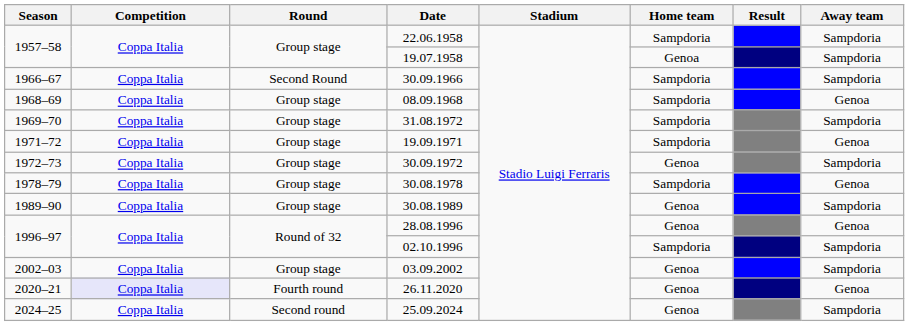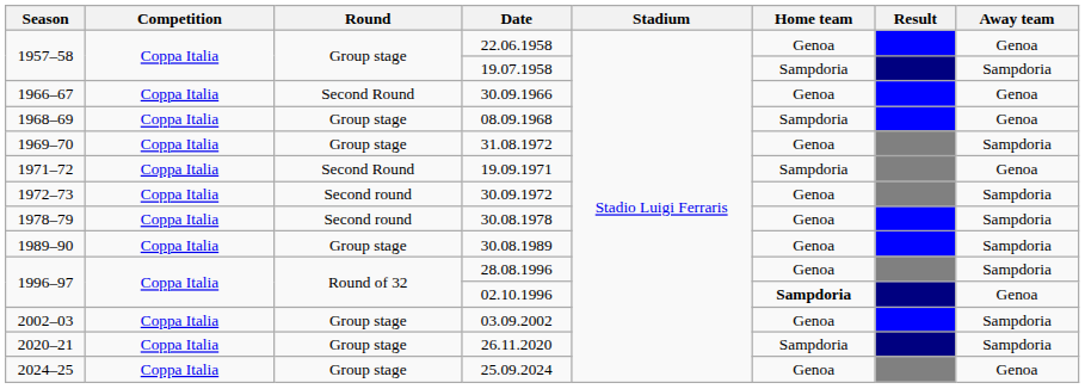22.06.1958 | Home team: Sampdoria -> Genoa
22.06.1958 | Away team: Sampdoria -> Genoa
19.07.1958 | Home team: Genoa -> Sampdoria
30.09.1966 | Home team: Sampdoria -> Genoa
30.09.1966 | Away team: Sampdoria -> Genoa
31.08.1972 | Home team: Sampdoria -> Genoa
19.09.1971 | Round: Group stage -> Second Round
30.09.1972 | Round: Group stage -> Second round
30.08.1978 | Round: Group stage -> Second round
30.08.1978 | Home team: Sampdoria -> Genoa
30.08.1978 | Away team: Genoa -> Sampdoria
28.08.1996 | Away team: Genoa -> Sampdoria
02.10.1996 | Home team: normal -> bold
02.10.1996 | Away team: Sampdoria -> Genoa
26.11.2020 | Competition: lavender background -> no background
26.11.2020 | Round: Fourth round -> Group stage
26.11.2020 | Home team: Genoa -> Sampdoria
26.11.2020 | Away team: Genoa -> Sampdoria
25.09.2024 | Round: Second round -> Group stage
25.09.2024 | Away team: Sampdoria -> Genoa
